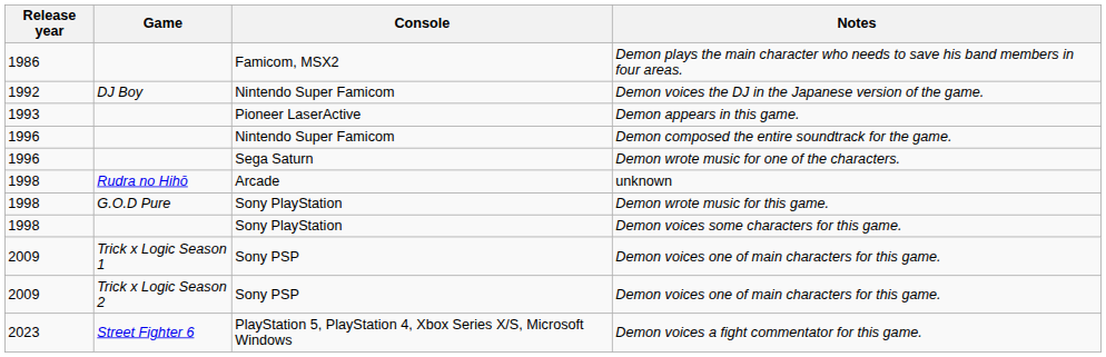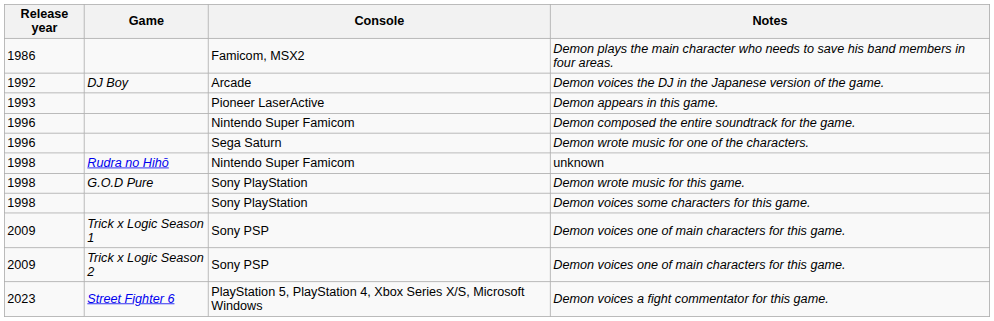Demon voices the DJ in the Japanese version of the game. | Console: Nintendo Super Famicom -> Arcade
unknown | Console: Arcade -> Nintendo Super Famicom
